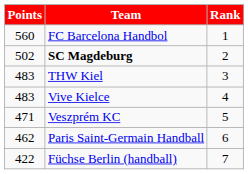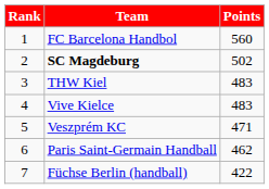columns swapped: Rank <-> Points
